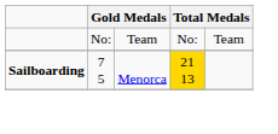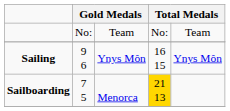+ row: Sailing | 9 6 | Ynys Môn | 16 15 | Ynys Môn
